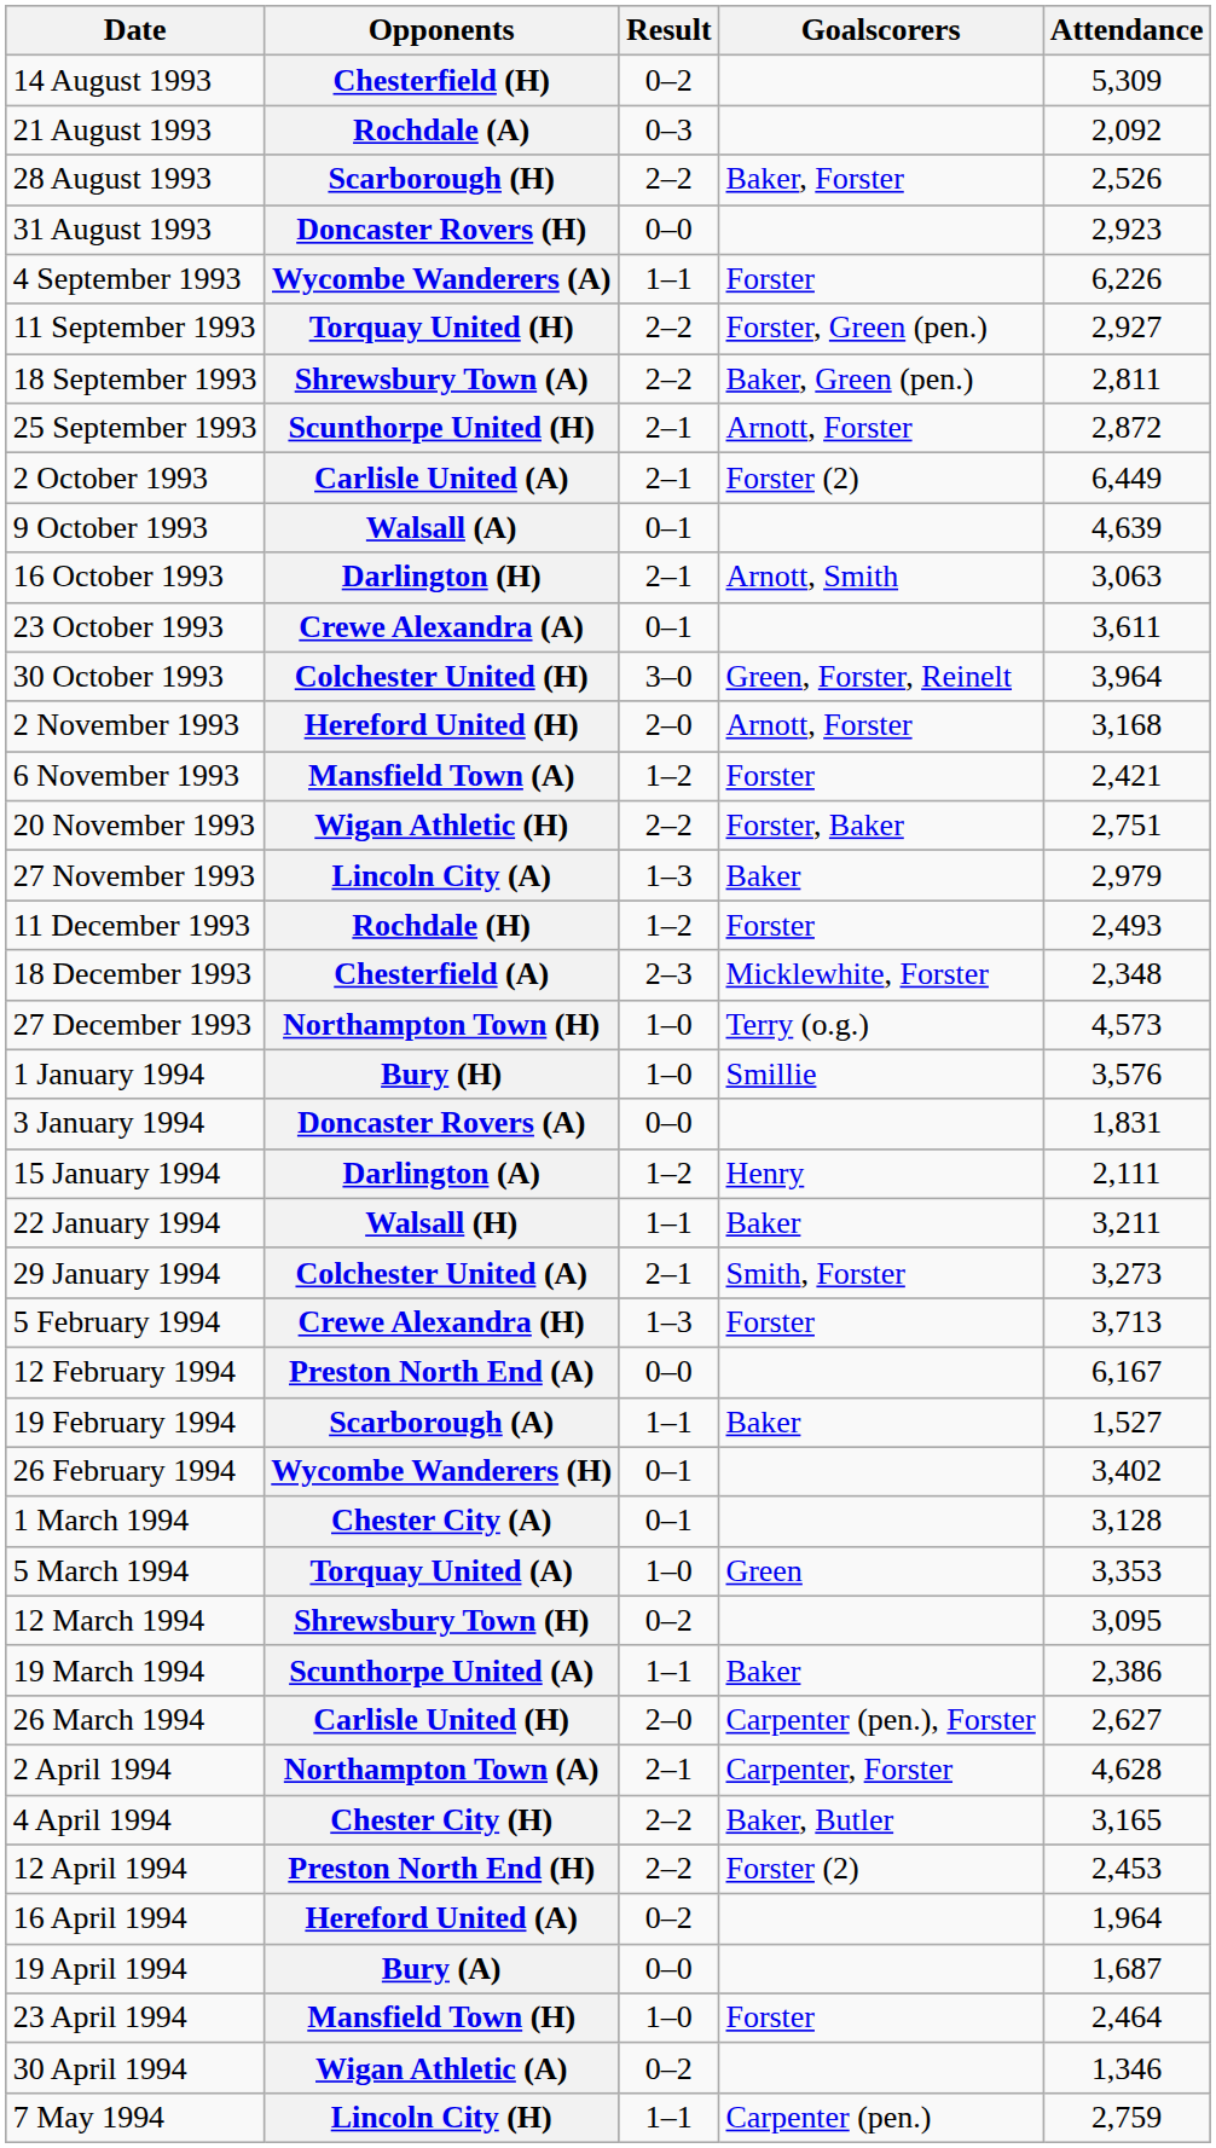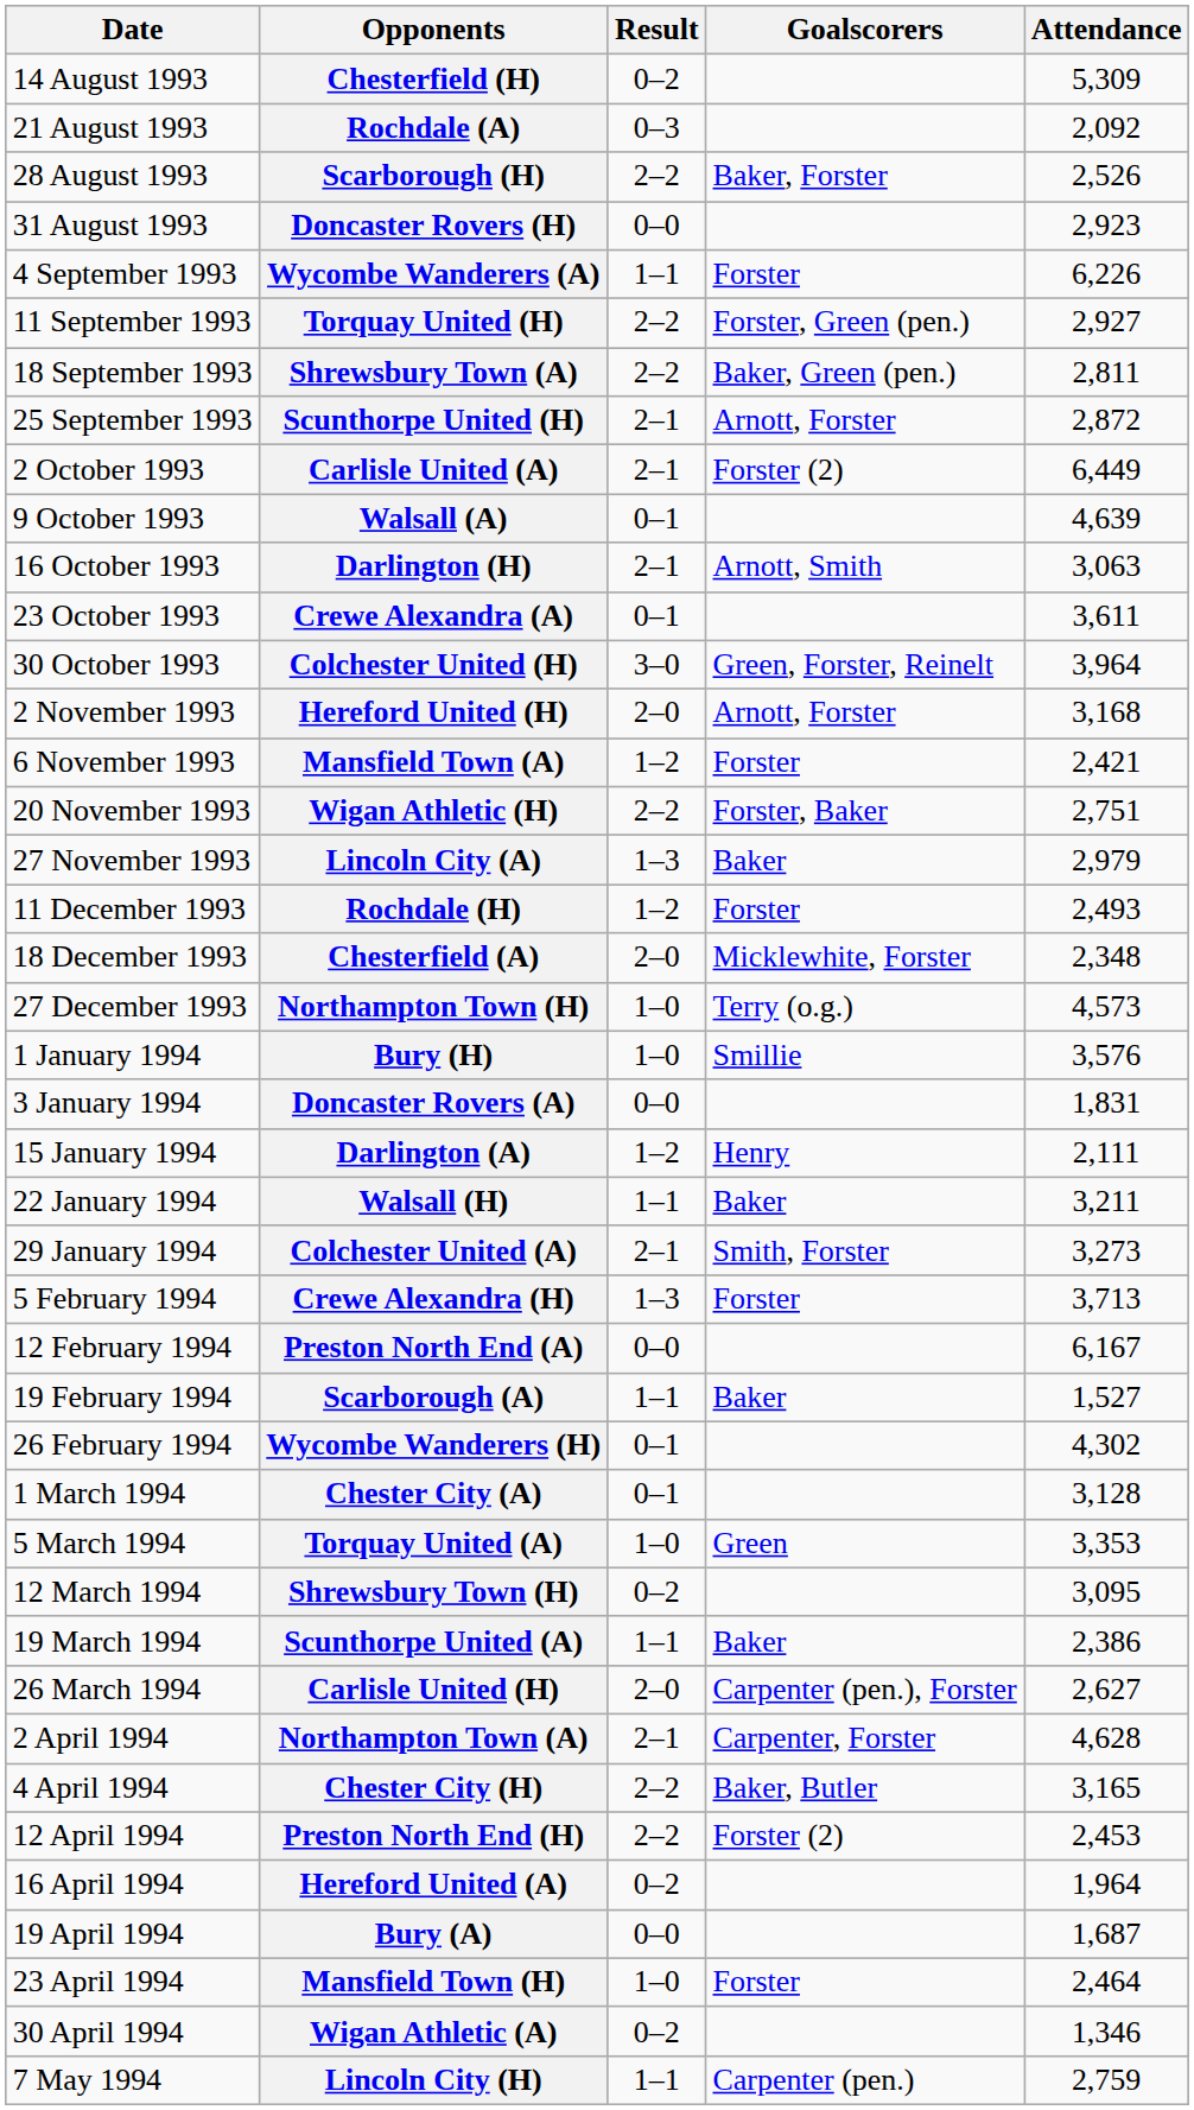Chesterfield (A) | Result: 2–3 -> 2–0
Wycombe Wanderers (H) | Attendance: 3,402 -> 4,302
